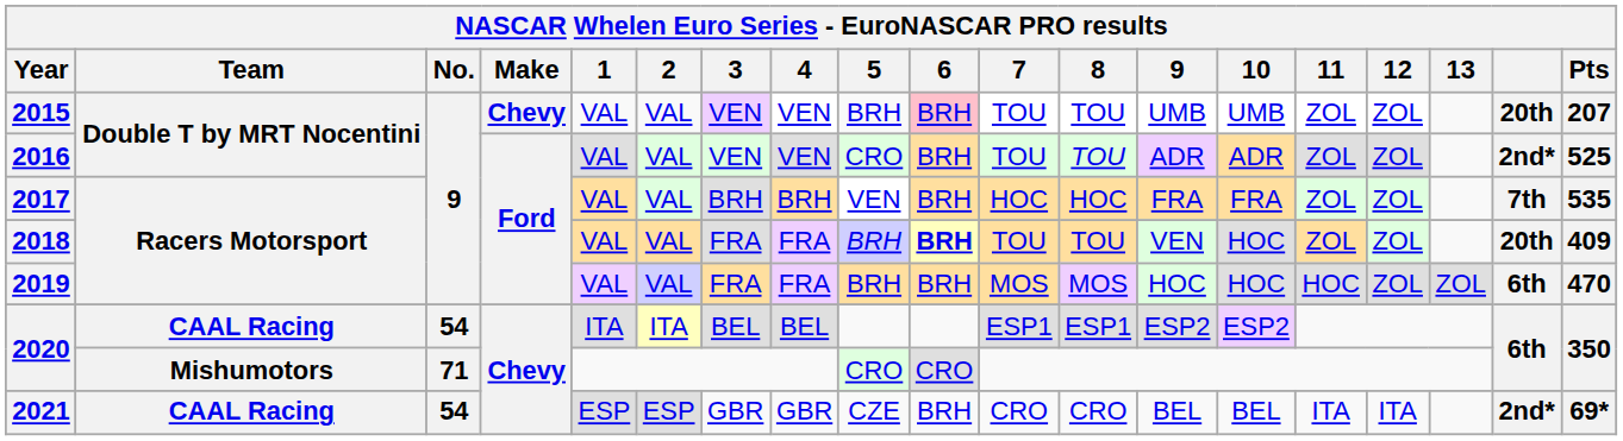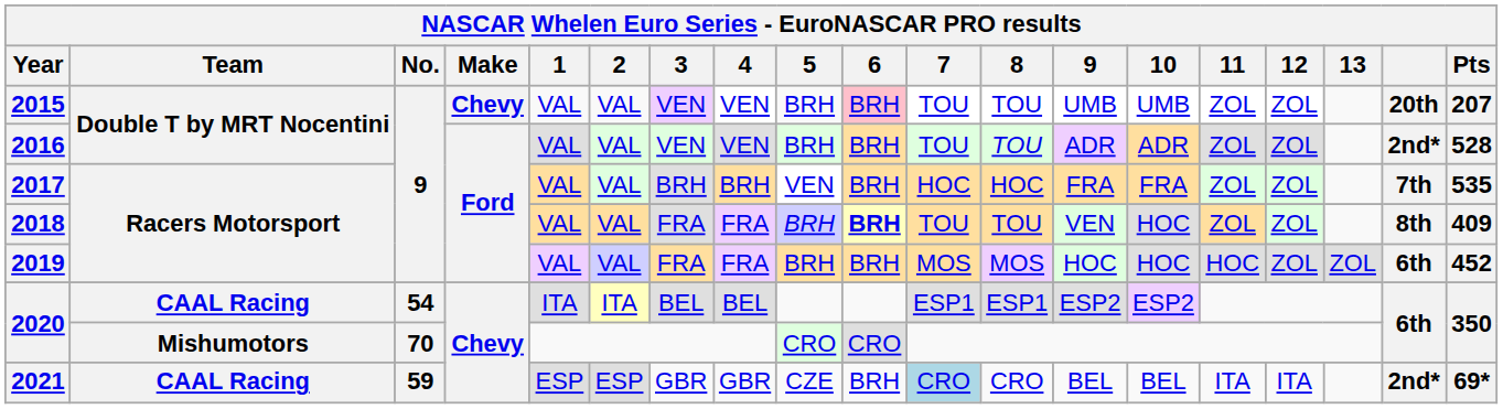2016 | 5: CRO -> BRH
2016 | Pts: 525 -> 528
2018 | column 18: 20th -> 8th
2019 | Pts: 470 -> 452
2020 / Mishumotors | No.: 71 -> 70
2021 | No.: 54 -> 59
2021 | 7: no background -> lightblue background
